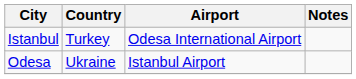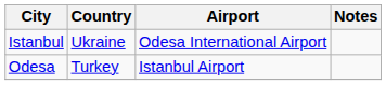Istanbul | Country: Turkey -> Ukraine
Odesa | Country: Ukraine -> Turkey
